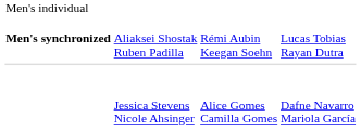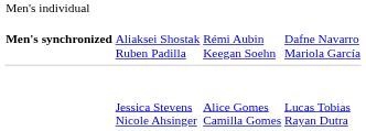Aliaksei Shostak Ruben Padilla | column 4: Lucas Tobias Rayan Dutra -> Dafne Navarro Mariola García
Jessica Stevens Nicole Ahsinger | column 4: Dafne Navarro Mariola García -> Lucas Tobias Rayan Dutra
